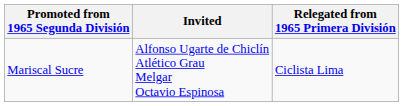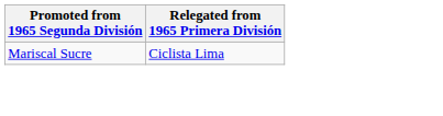- column: Invited | Alfonso Ugarte de Chiclín Atlético Grau Melgar Octavio Espinosa
